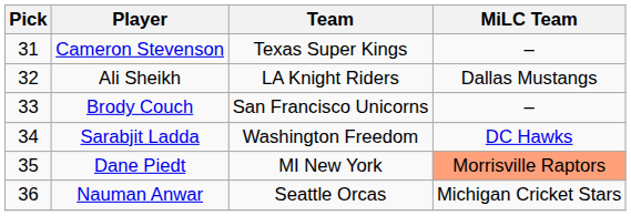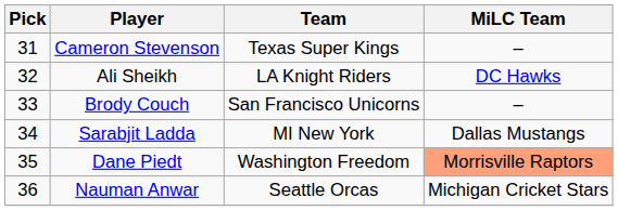Ali Sheikh | MiLC Team: Dallas Mustangs -> DC Hawks
Sarabjit Ladda | Team: Washington Freedom -> MI New York
Sarabjit Ladda | MiLC Team: DC Hawks -> Dallas Mustangs
Dane Piedt | Team: MI New York -> Washington Freedom
